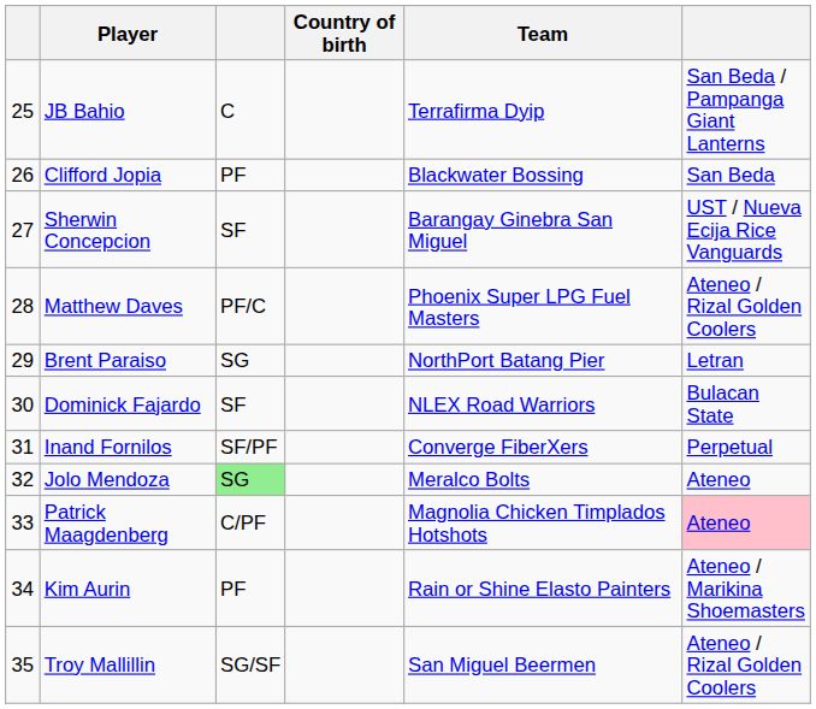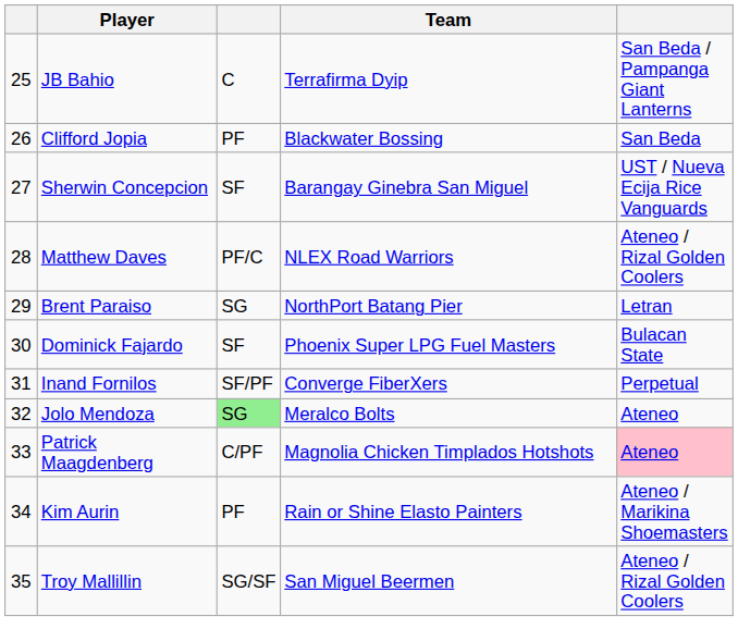- column: Country of birth
Matthew Daves | Team: Phoenix Super LPG Fuel Masters -> NLEX Road Warriors
Dominick Fajardo | Team: NLEX Road Warriors -> Phoenix Super LPG Fuel Masters
